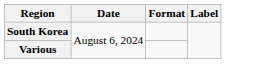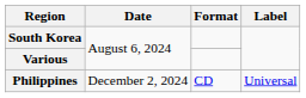+ row: Philippines | December 2, 2024 | CD | Universal
